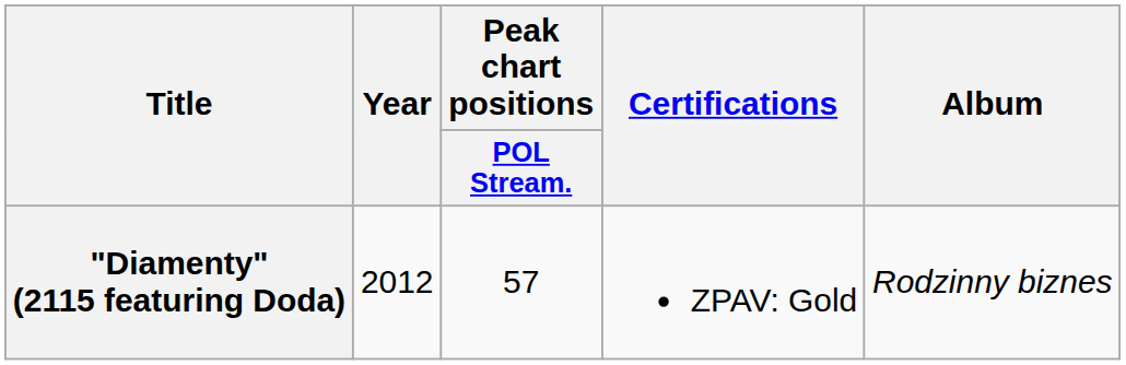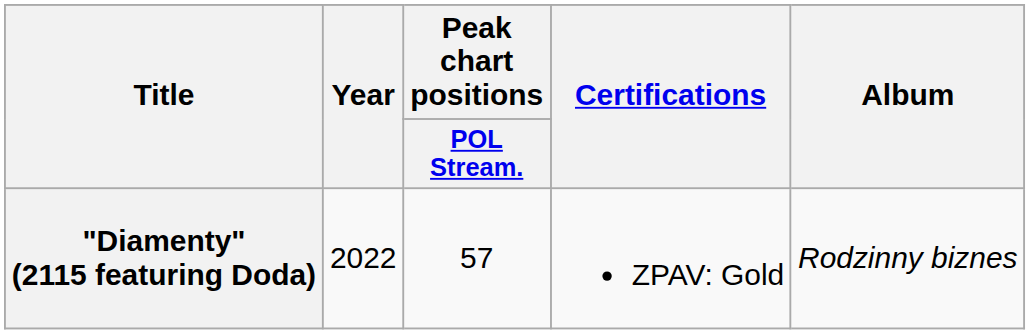"Diamenty" (2115 featuring Doda) | Year: 2012 -> 2022
